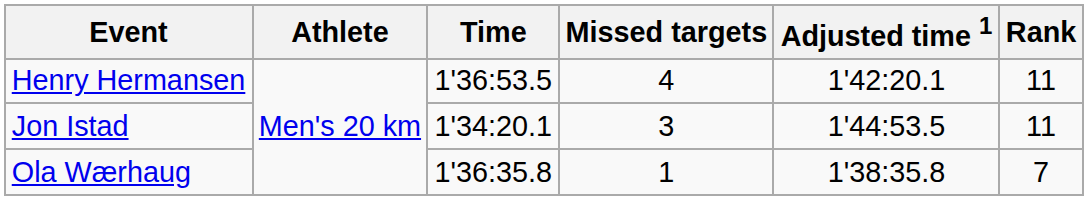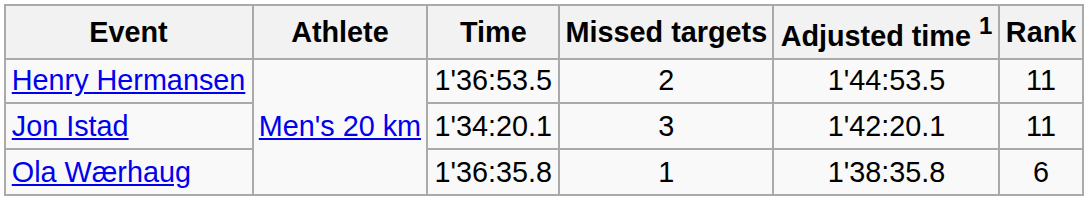Henry Hermansen | Missed targets: 4 -> 2
Henry Hermansen | Adjusted time 1: 1'42:20.1 -> 1'44:53.5
Jon Istad | Adjusted time 1: 1'44:53.5 -> 1'42:20.1
Ola Wærhaug | Rank: 7 -> 6
